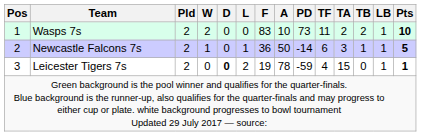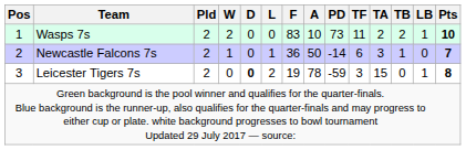Newcastle Falcons 7s | LB: 1 -> 0
Newcastle Falcons 7s | Pts: 5 -> 7
Leicester Tigers 7s | TF: 4 -> 3
Leicester Tigers 7s | Pts: 1 -> 8
